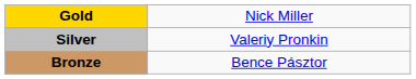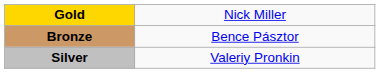rows swapped: Silver <-> Bronze
